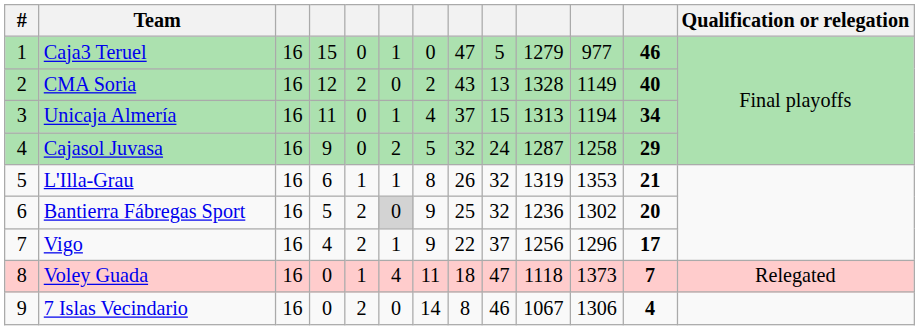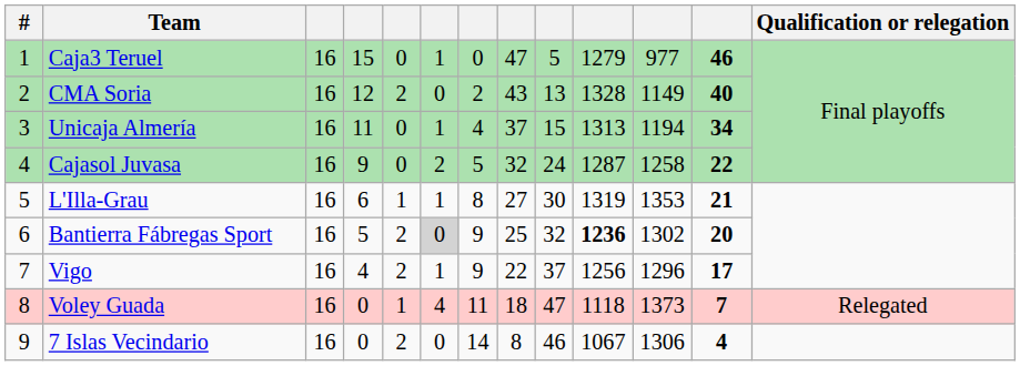Cajasol Juvasa | column 12: 29 -> 22
L'Illa-Grau | column 8: 26 -> 27
L'Illa-Grau | column 9: 32 -> 30
Bantierra Fábregas Sport | column 10: normal -> bold
